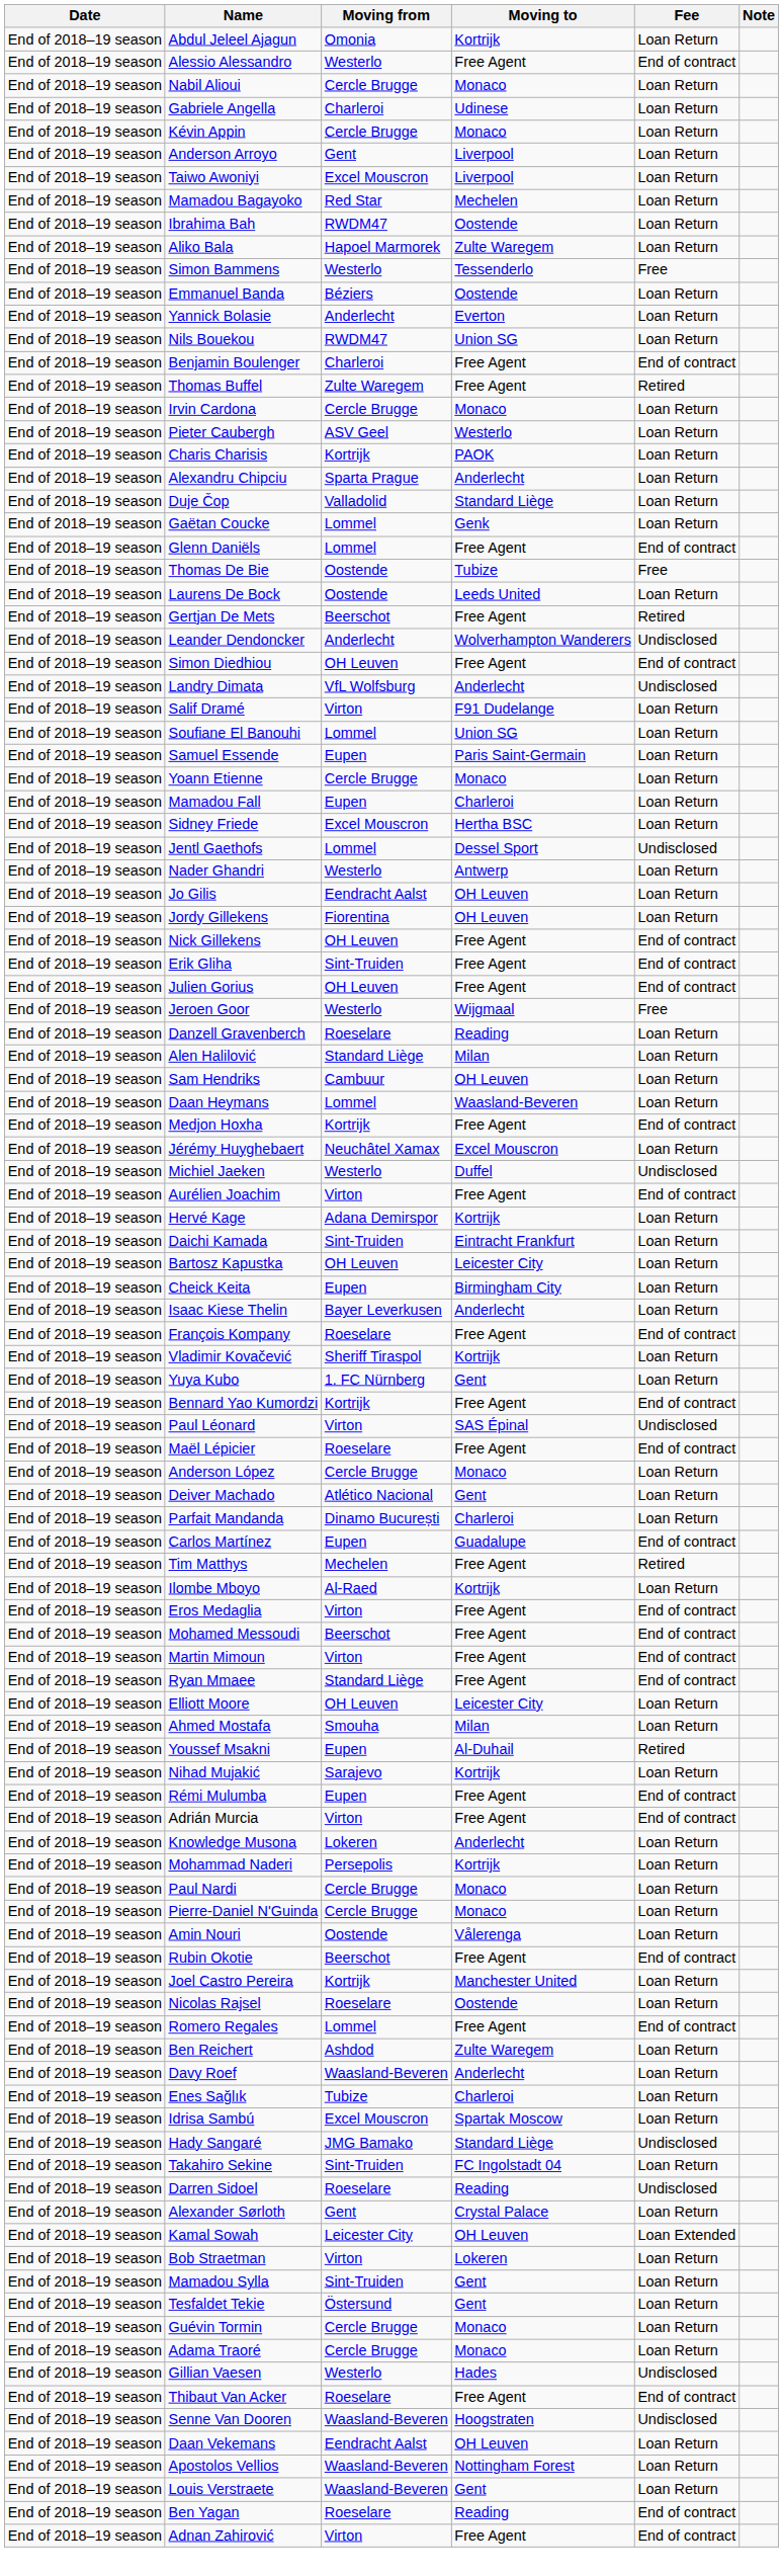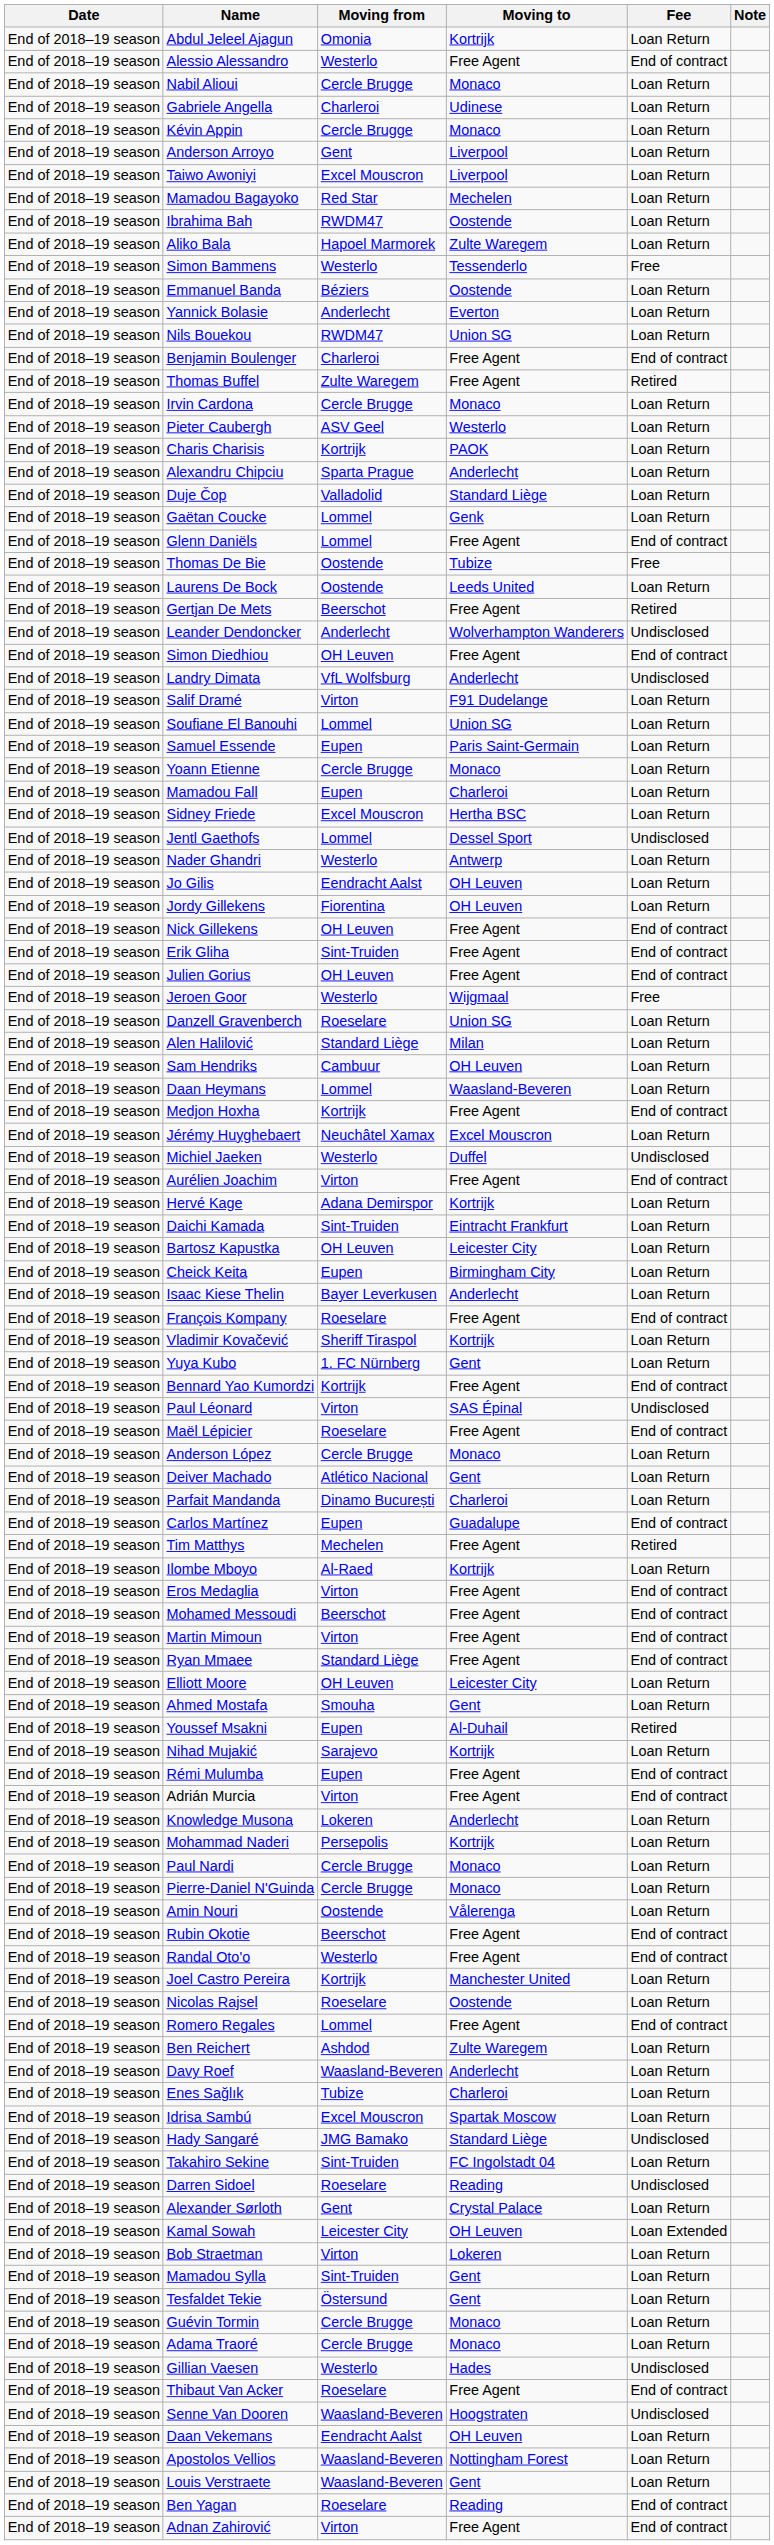Danzell Gravenberch | Moving to: Reading -> Union SG
Ahmed Mostafa | Moving to: Milan -> Gent
+ row: End of 2018–19 season | Randal Oto'o | Westerlo | Free Agent | End of contract
